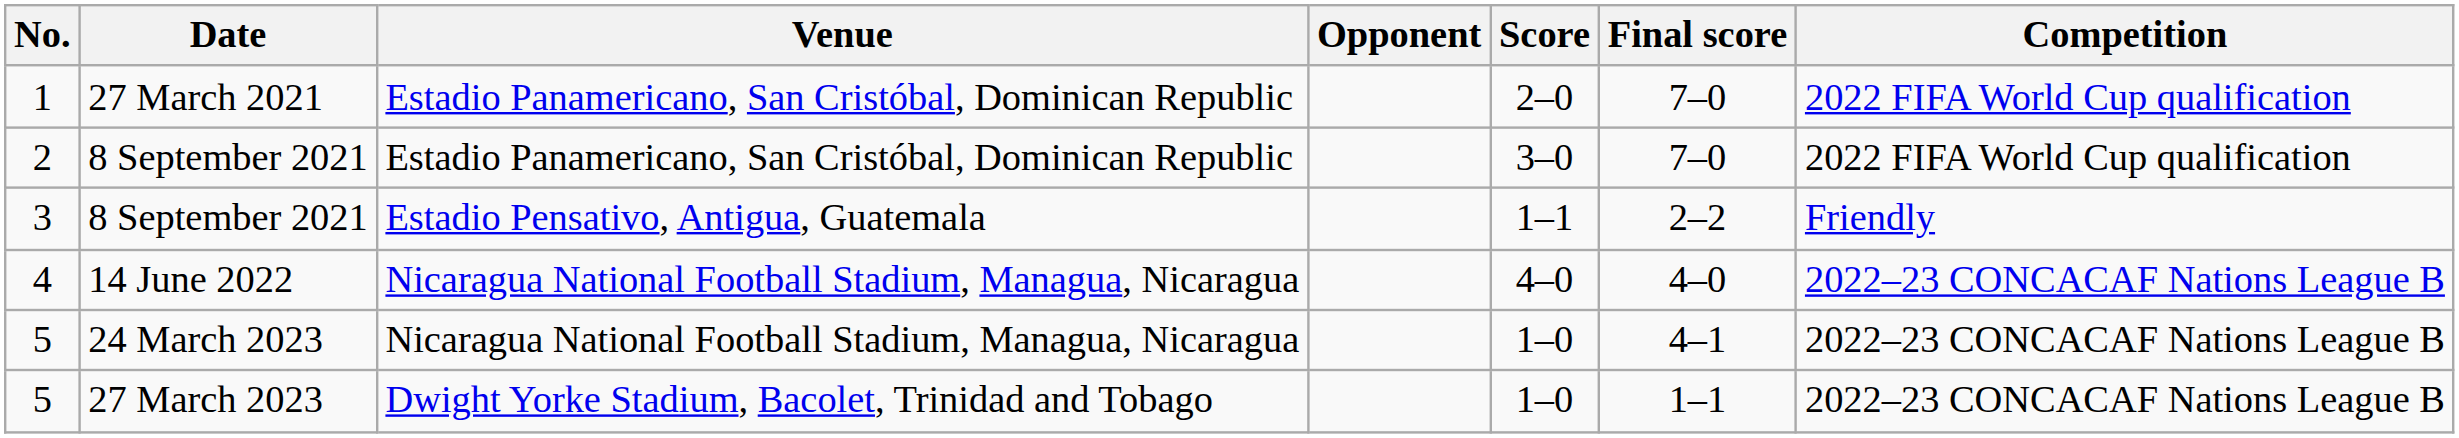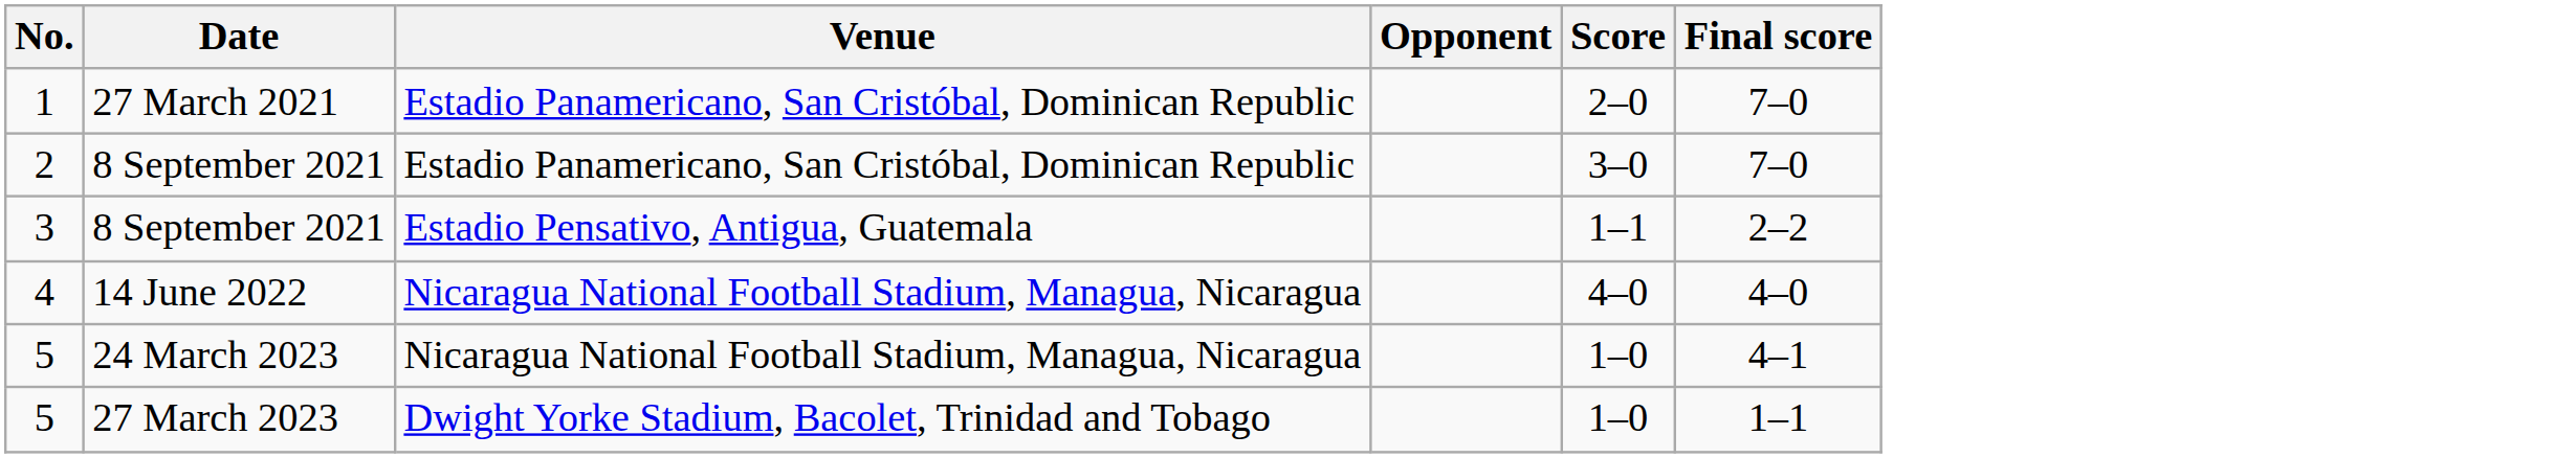- column: Competition | 2022 FIFA World Cup qualification | 2022 FIFA World Cup qualification | Friendly | 2022–23 CONCACAF Nations League B | 2022–23 CONCACAF Nations League B | 2022–23 CONCACAF Nations League B
